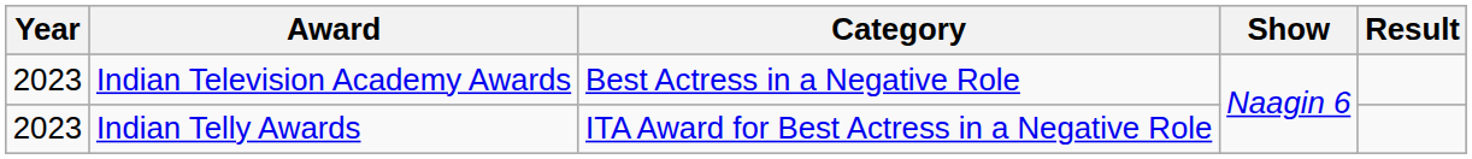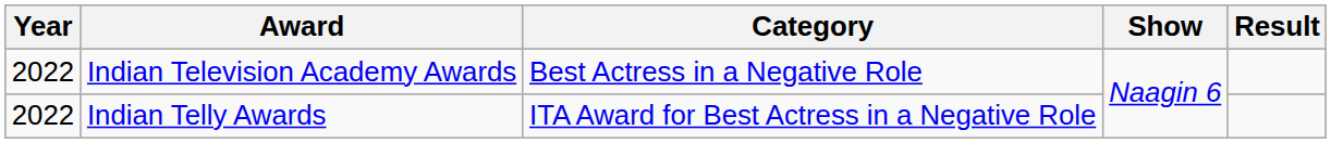Indian Television Academy Awards | Year: 2023 -> 2022
Indian Telly Awards | Year: 2023 -> 2022
